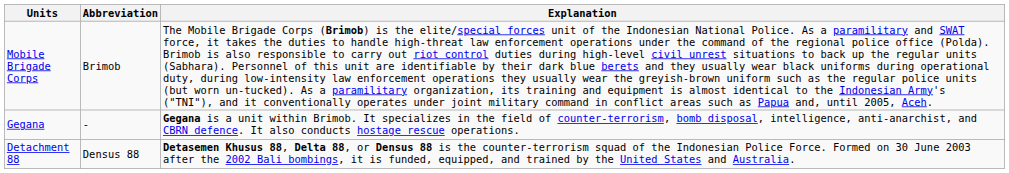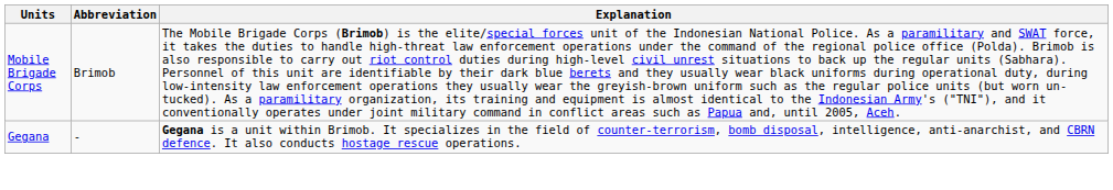- row: Detachment 88 | Densus 88 | Detasemen Khusus 88, Delta 88, or Densus 88 is the counter-terrorism squad of the Indonesian Police Force. Formed on 30 June 2003 after the 2002 Bali bombings, it is funded, equipped, and trained by the United States and Australia.
